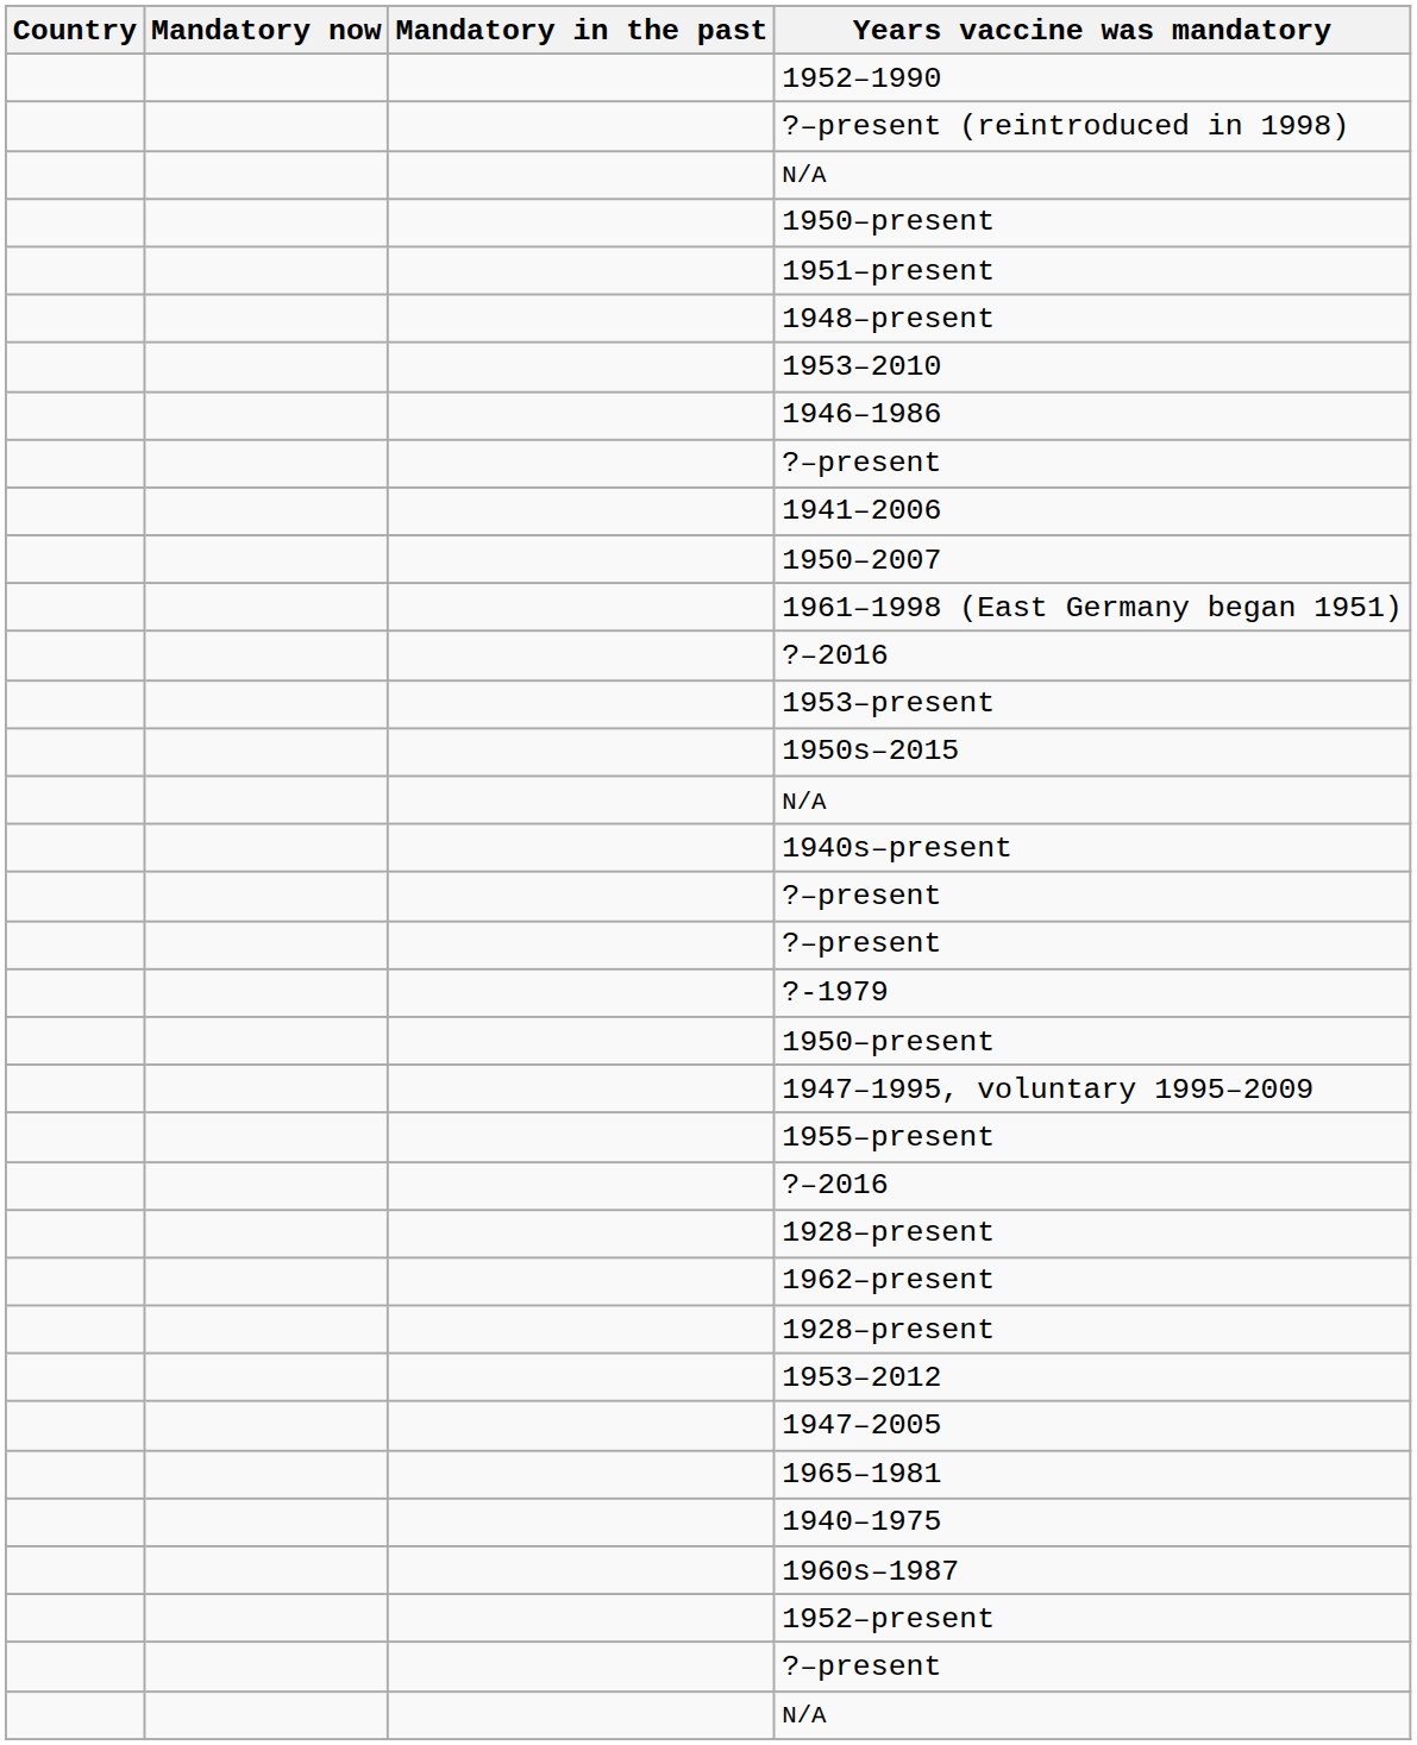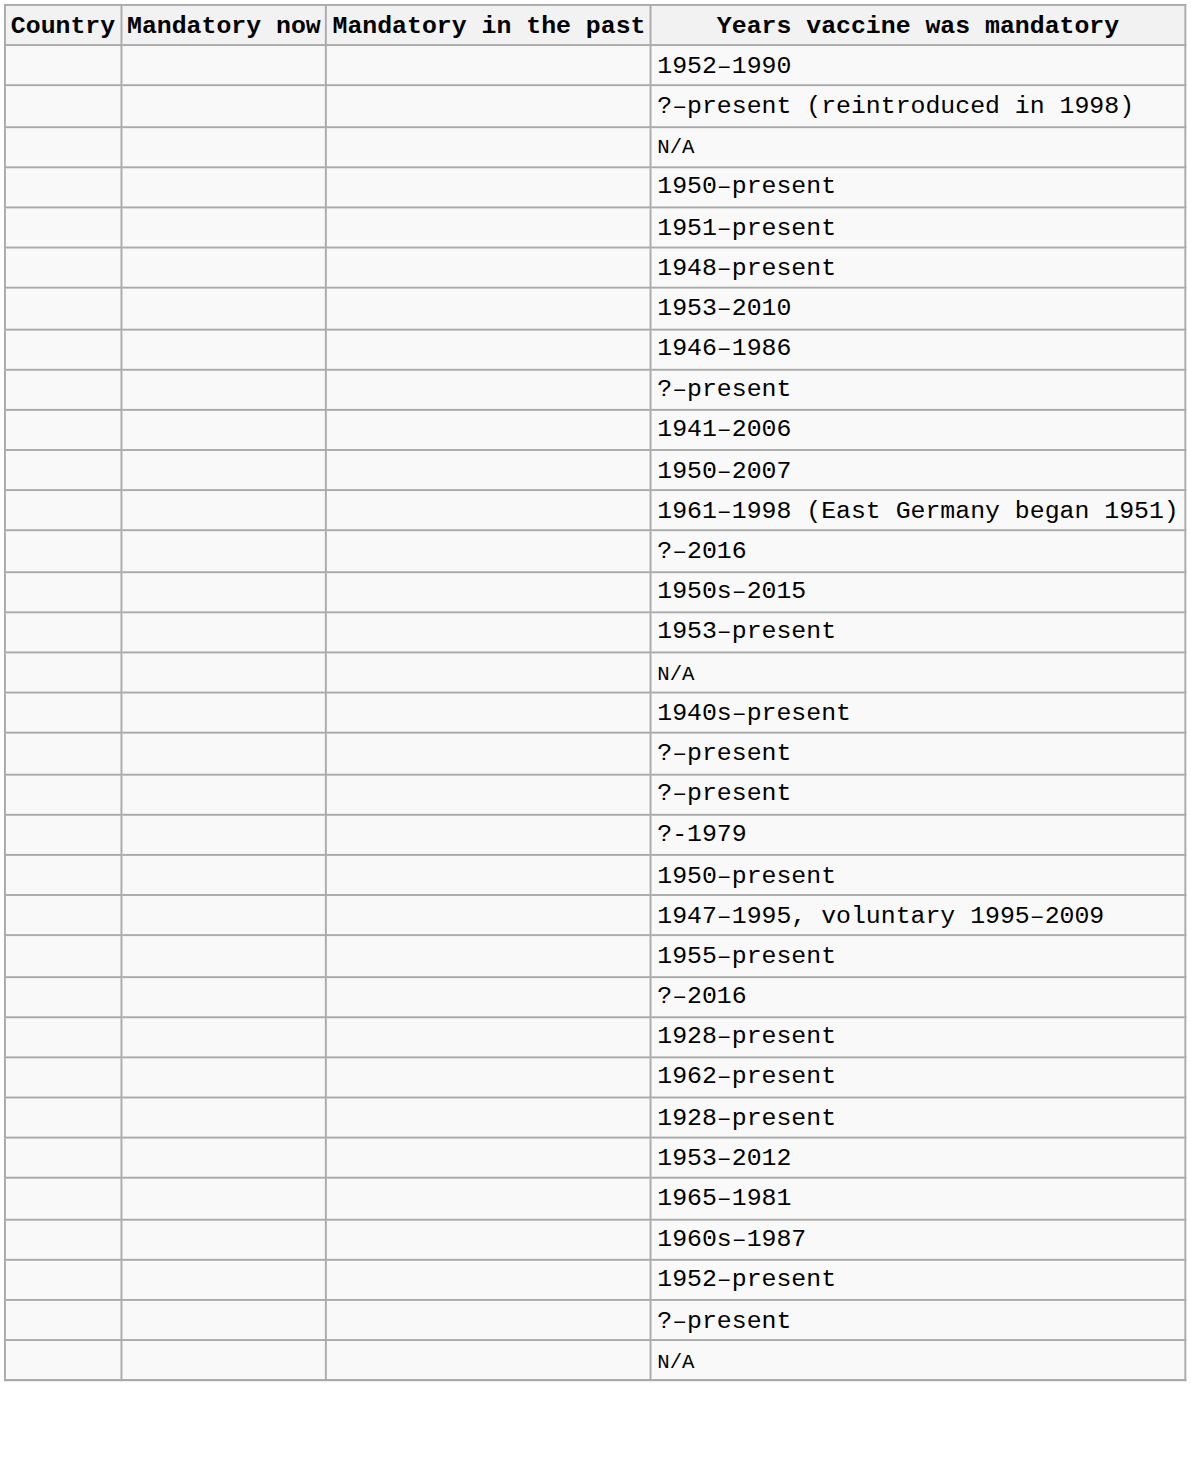rows swapped: 1953–present <-> 1950s–2015
- row: 1947–2005
- row: 1940–1975
